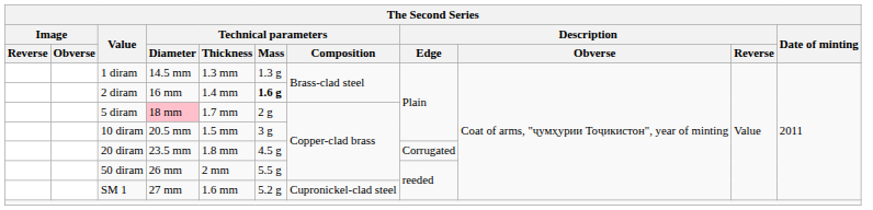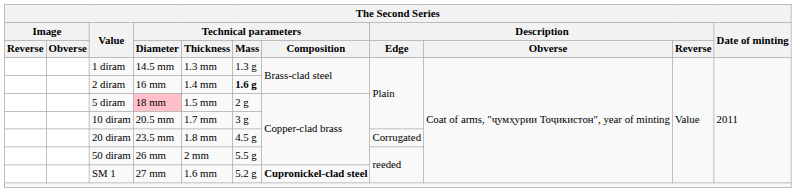5 diram | Technical parameters / Thickness: 1.7 mm -> 1.5 mm
10 diram | Technical parameters / Thickness: 1.5 mm -> 1.7 mm
SM 1 | Technical parameters / Composition: normal -> bold
